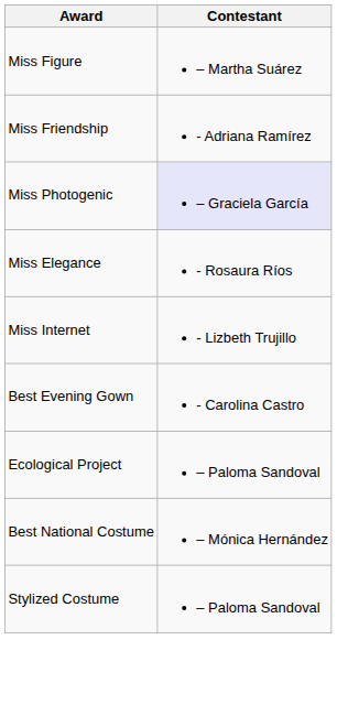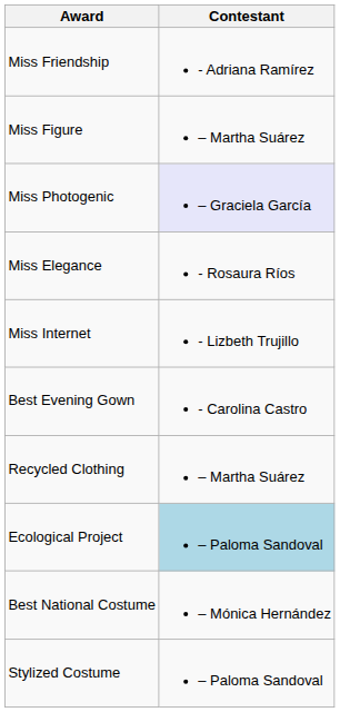rows swapped: Miss Figure <-> Miss Friendship
+ row: Recycled Clothing | – Martha Suárez
Ecological Project | Contestant: no background -> lightblue background
